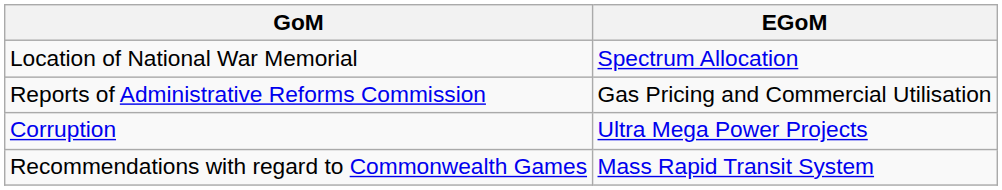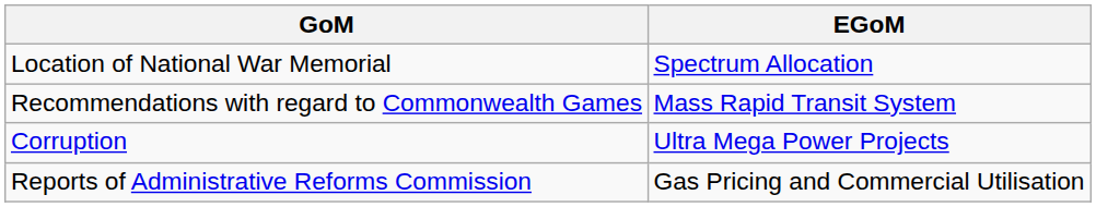rows swapped: Reports of Administrative Reforms Commission <-> Recommendations with regard to Commonwealth Games
